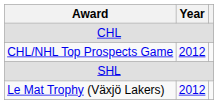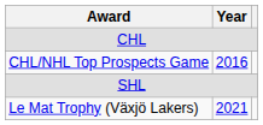CHL/NHL Top Prospects Game | Year: 2012 -> 2016
Le Mat Trophy (Växjö Lakers) | Year: 2012 -> 2021
